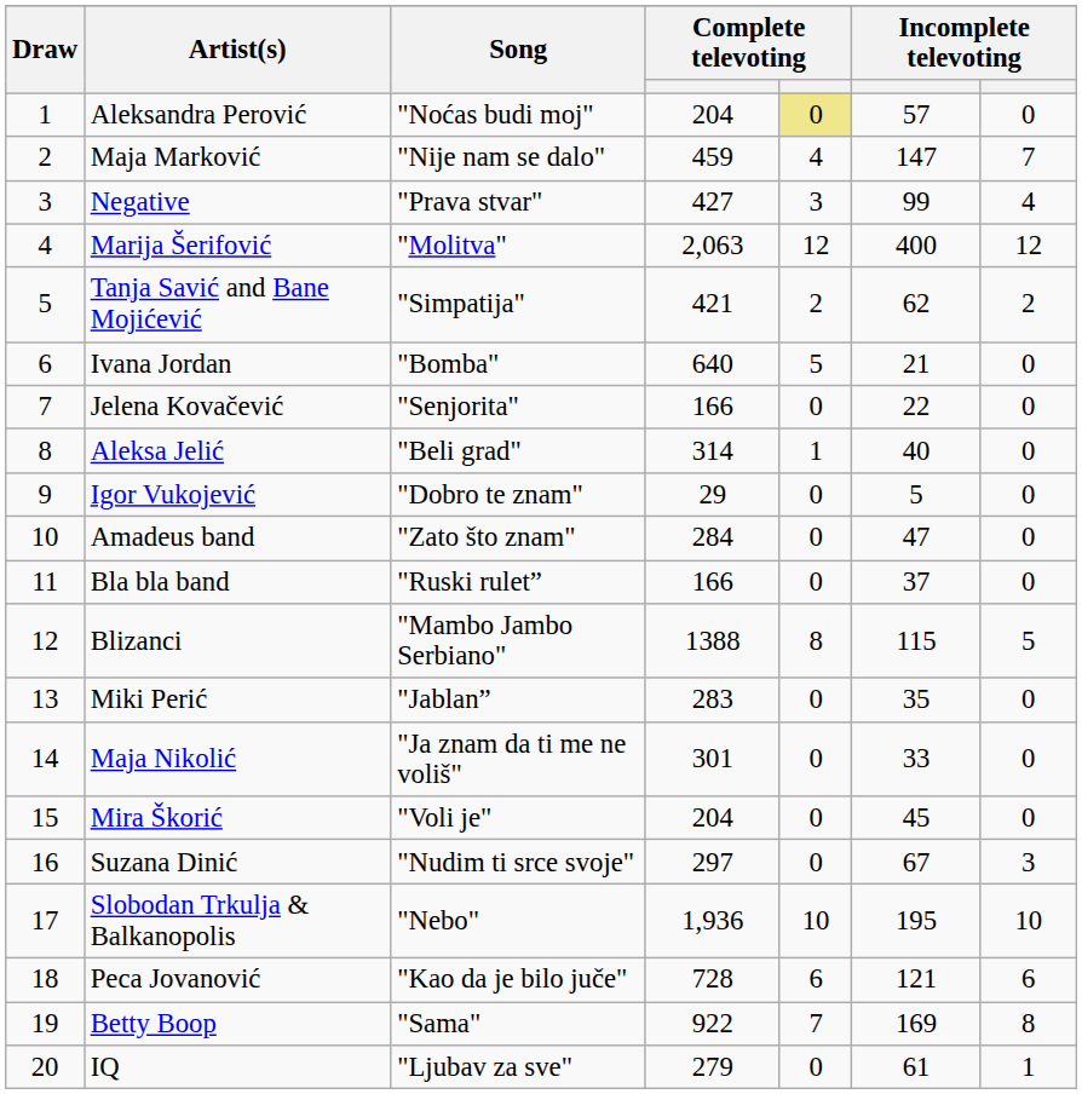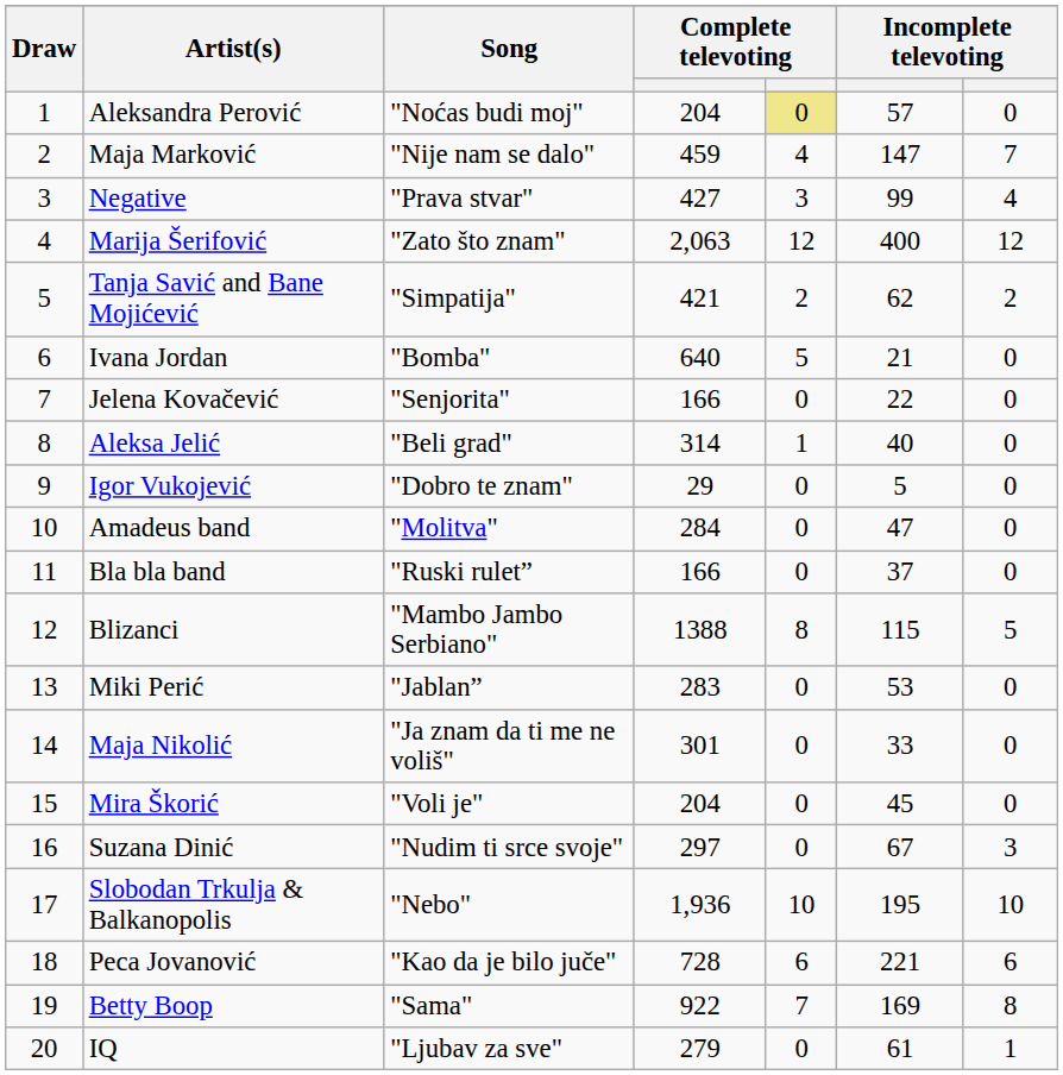Marija Šerifović | Song: "Molitva" -> "Zato što znam"
Amadeus band | Song: "Zato što znam" -> "Molitva"
Miki Perić | column 6: 35 -> 53
Peca Jovanović | column 6: 121 -> 221
